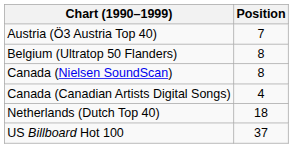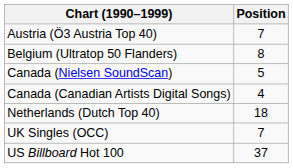Canada (Nielsen SoundScan) | Position: 8 -> 5
+ row: UK Singles (OCC) | 7
